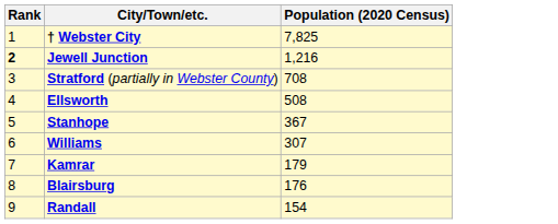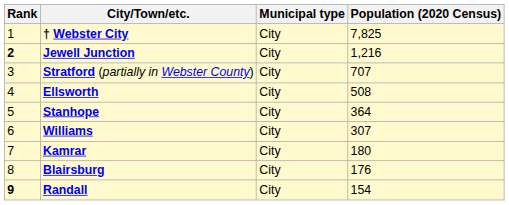+ column: Municipal type | City | City | City | City | City | City | City | City | City
Stratford (partially in Webster County) | Population (2020 Census): 708 -> 707
Stanhope | Population (2020 Census): 367 -> 364
Kamrar | Population (2020 Census): 179 -> 180
Randall | Rank: normal -> bold
